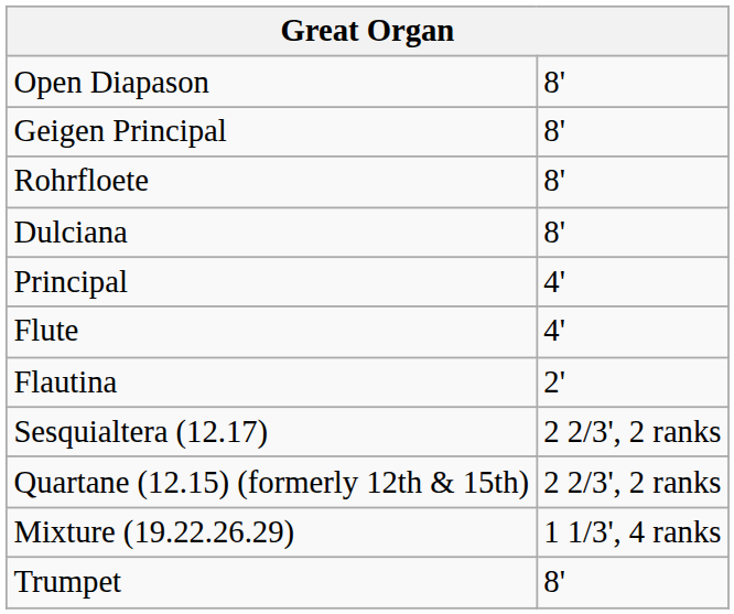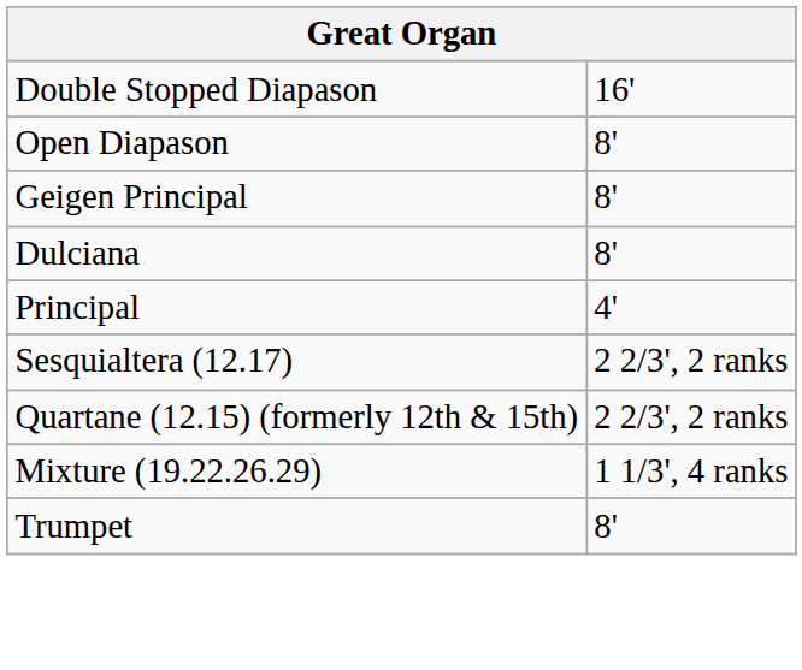+ row: Double Stopped Diapason | 16'
- row: Rohrfloete | 8'
- row: Flute | 4'
- row: Flautina | 2'
